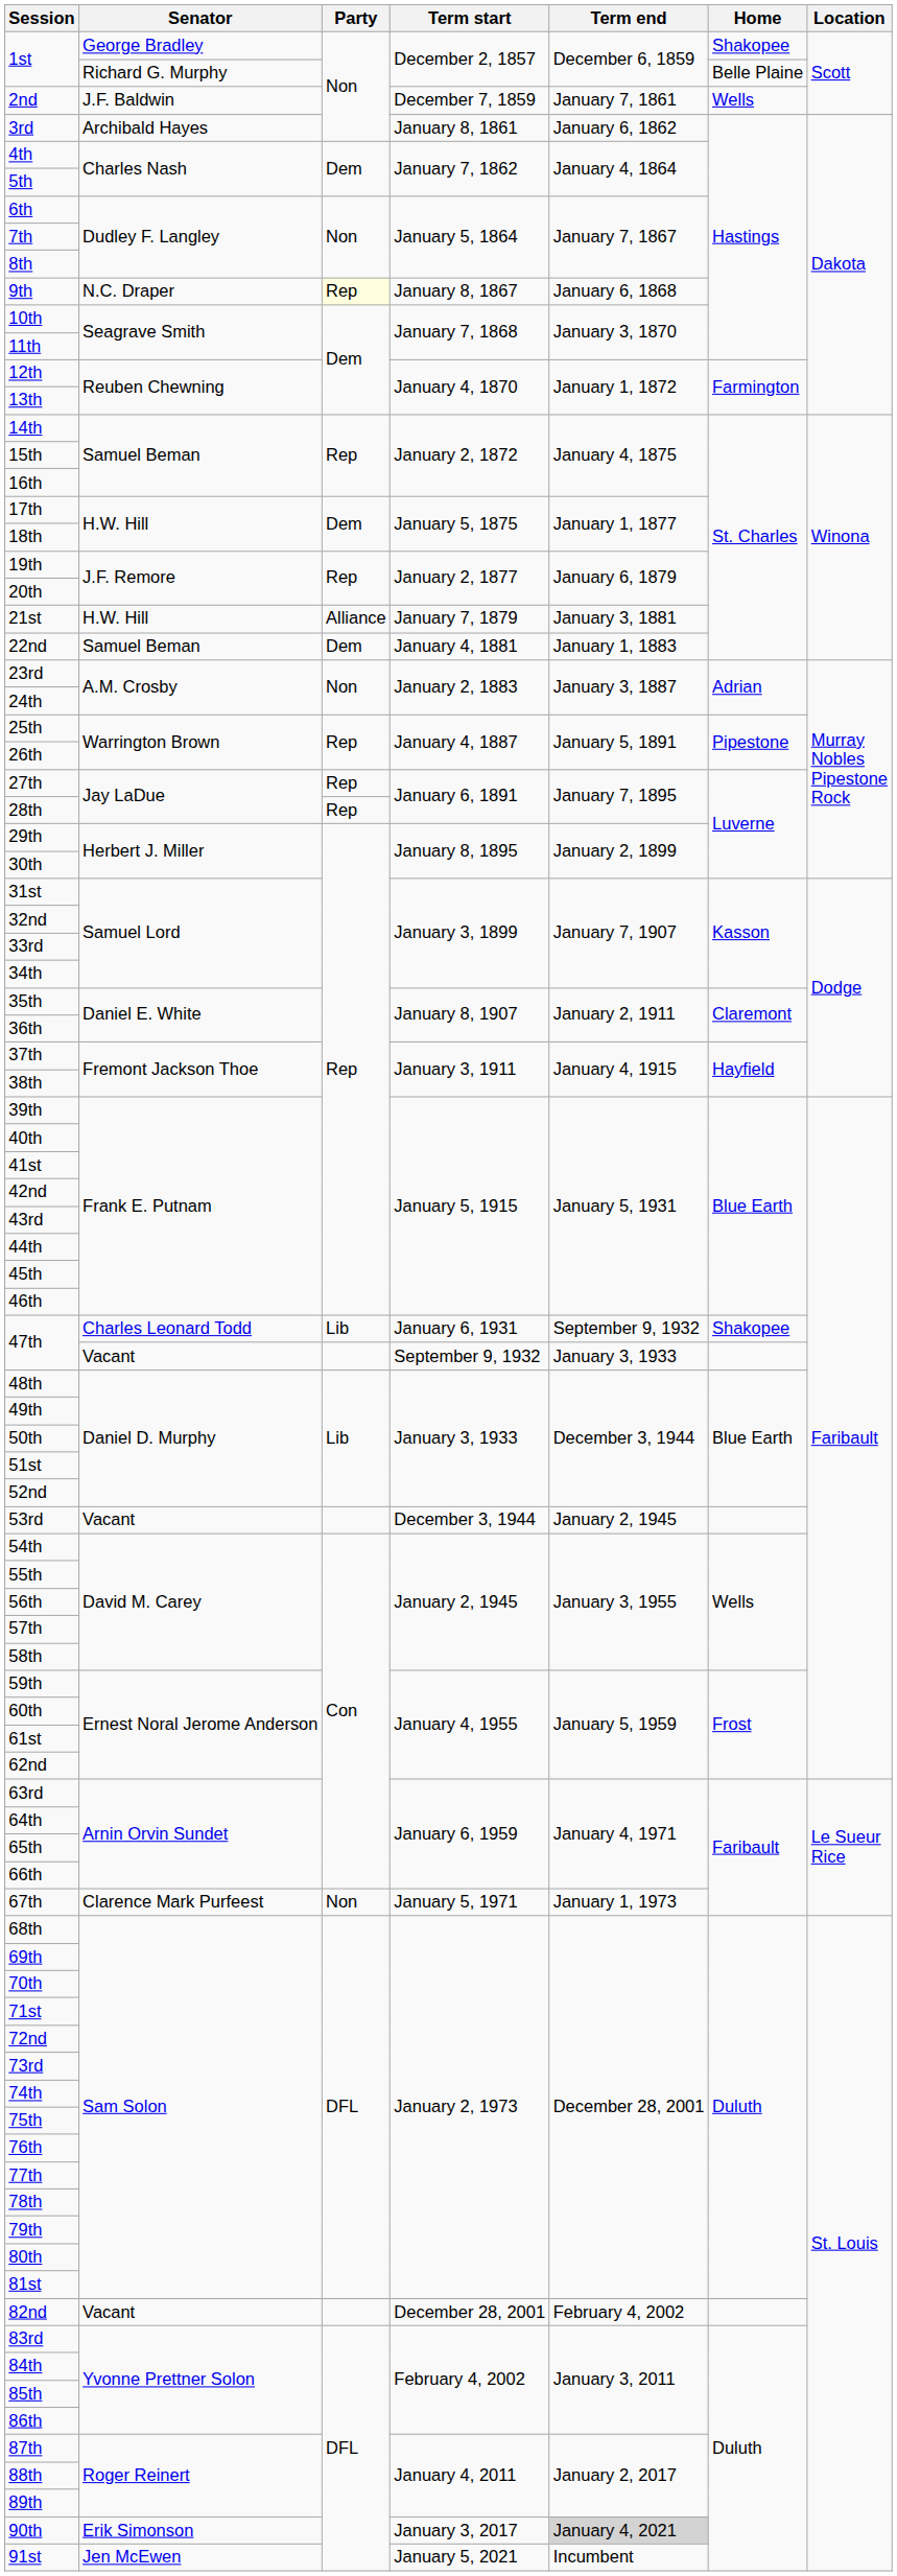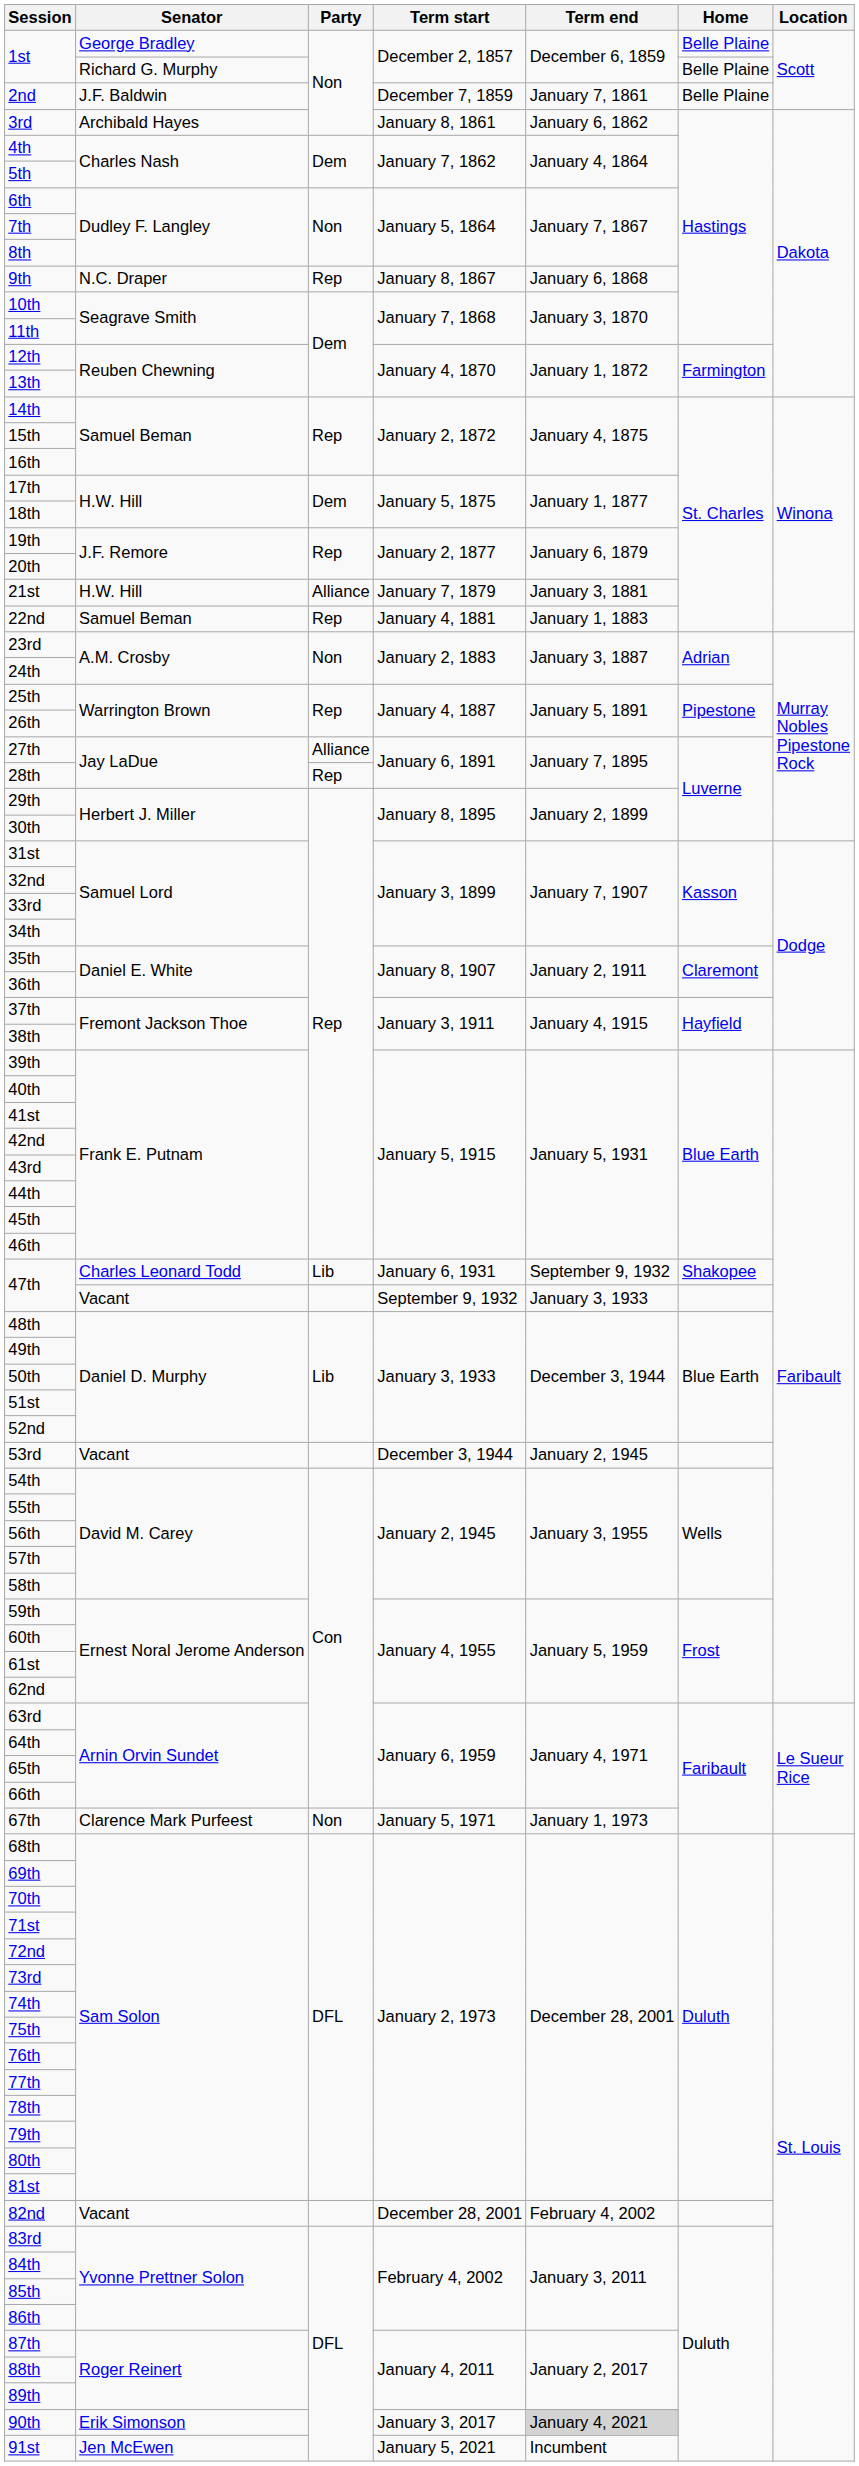1st / George Bradley | Home: Shakopee -> Belle Plaine
2nd | Home: Wells -> Belle Plaine
9th | Party: lightyellow background -> no background
22nd | Party: Dem -> Rep
27th | Party: Rep -> Alliance
